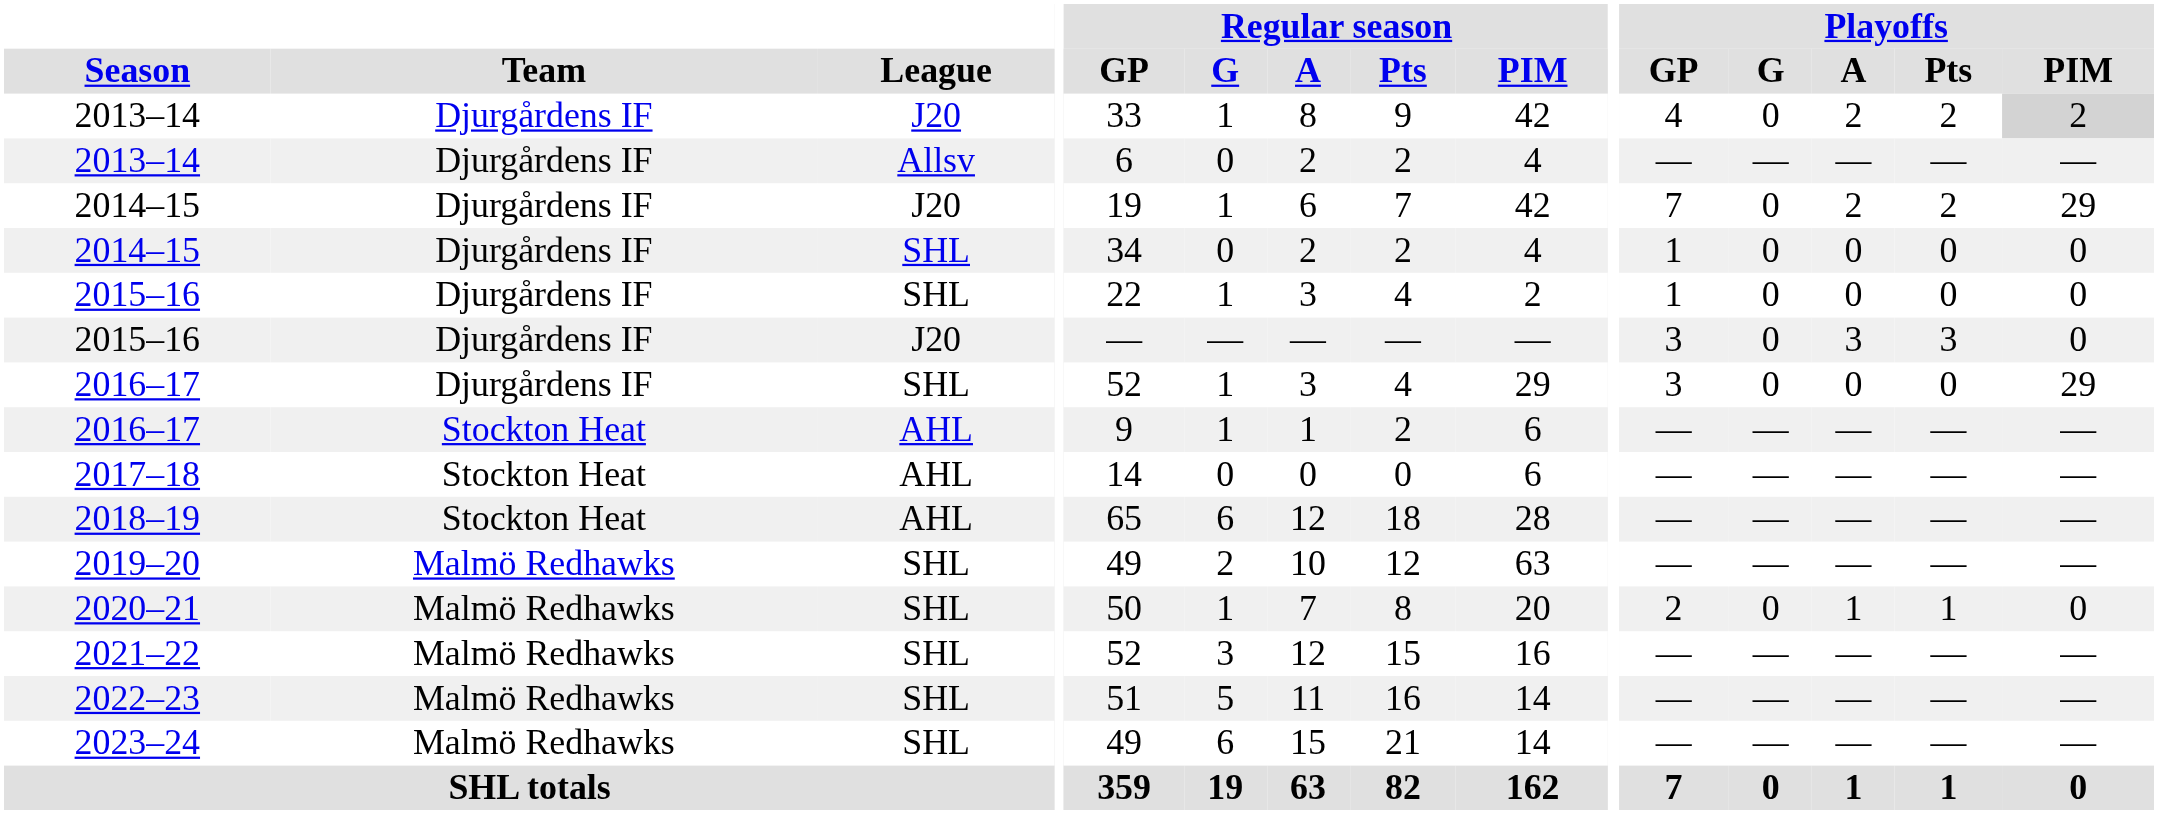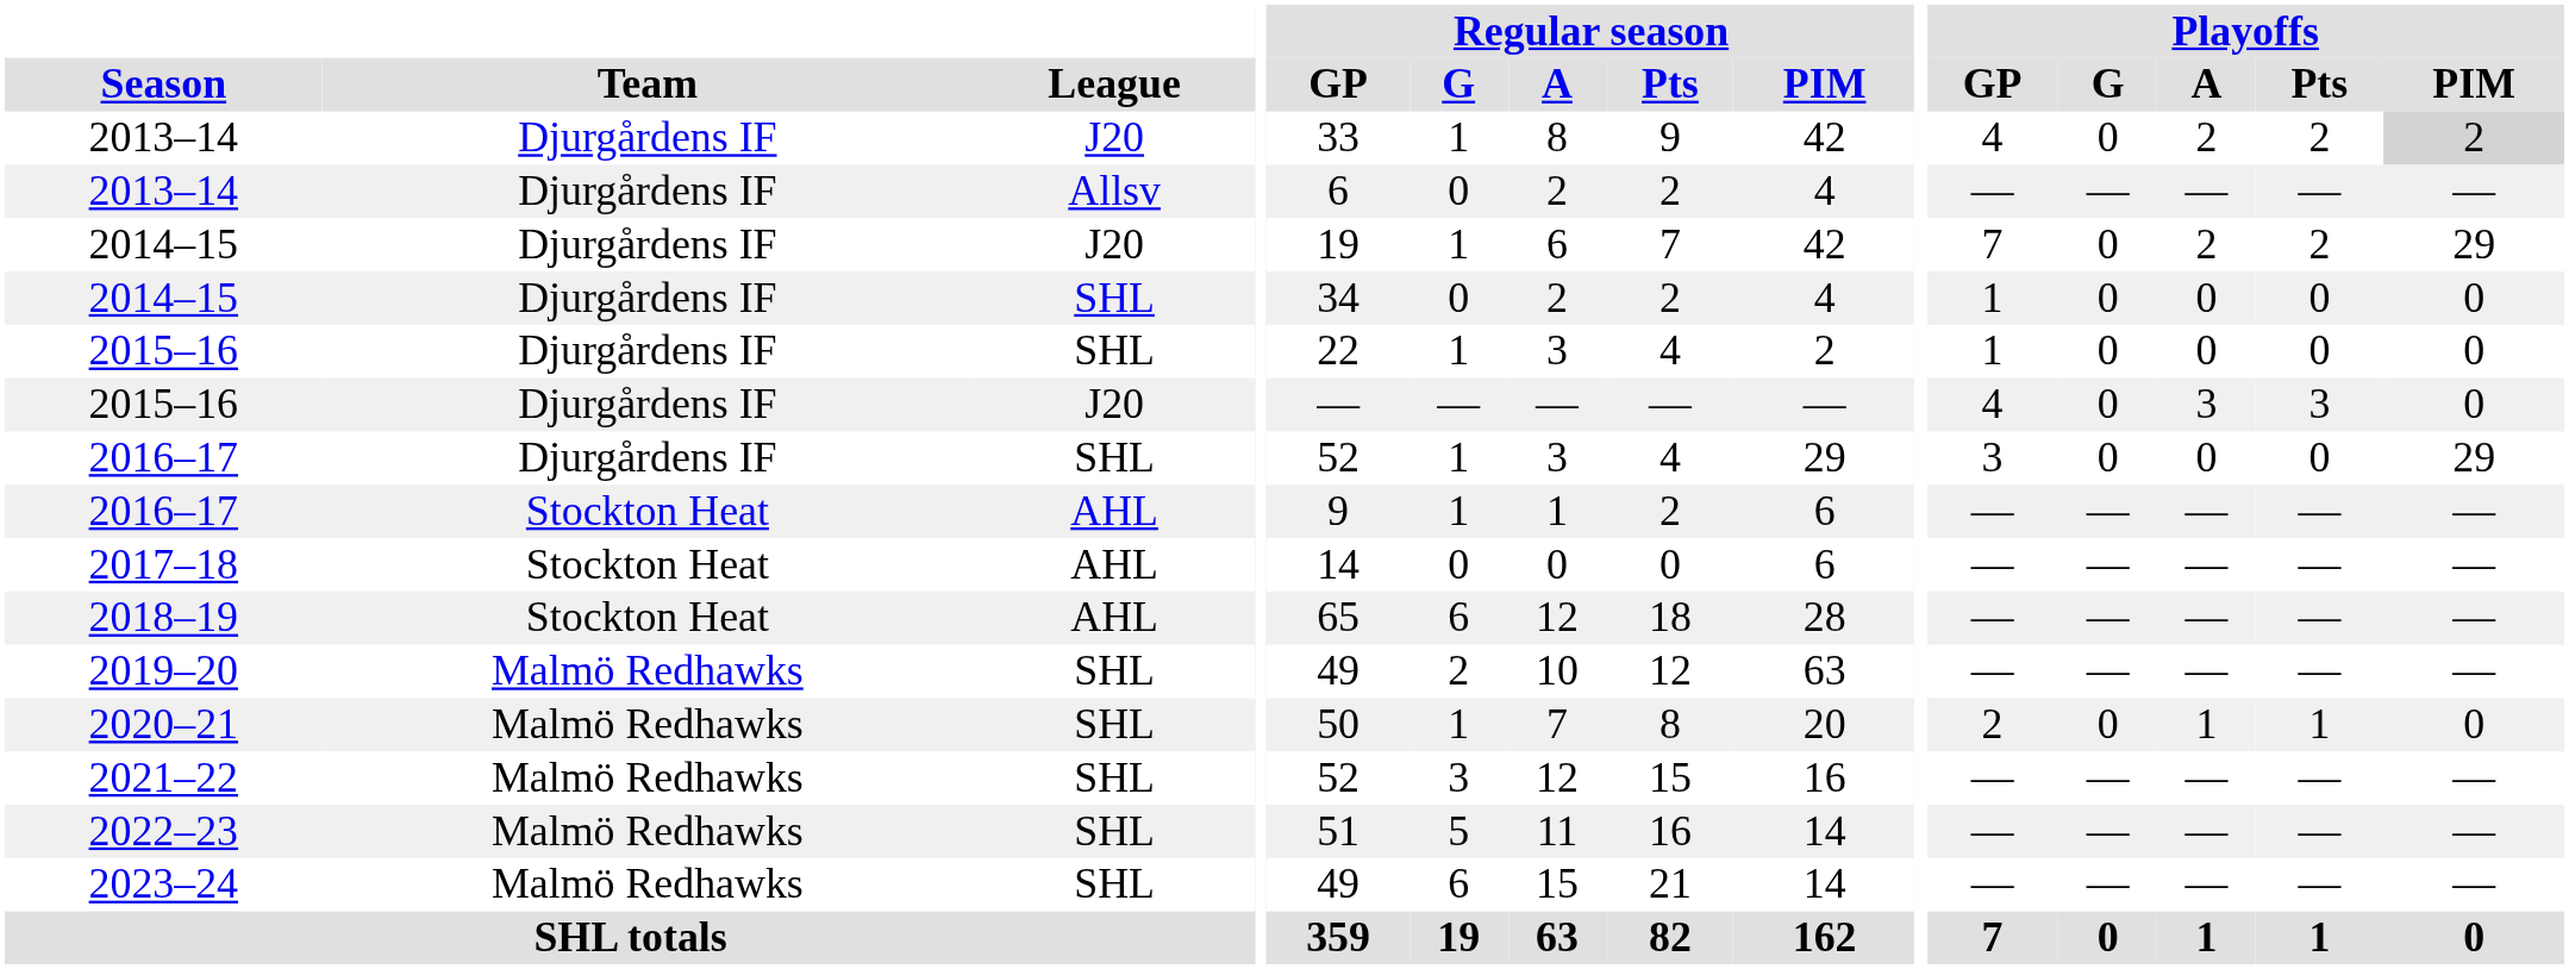2015–16 / J20 | Playoffs / GP: 3 -> 4
